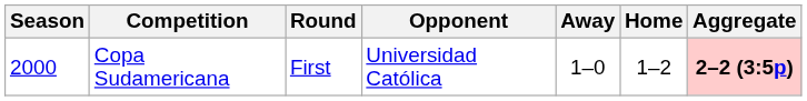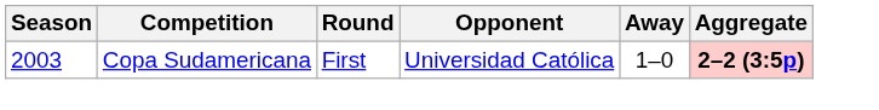- column: Home | 1–2
Copa Sudamericana | Season: 2000 -> 2003
